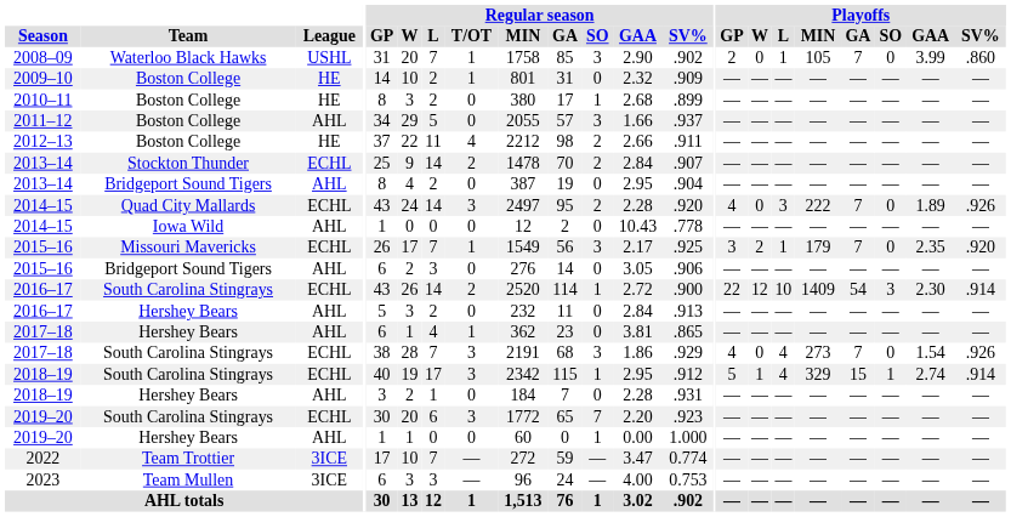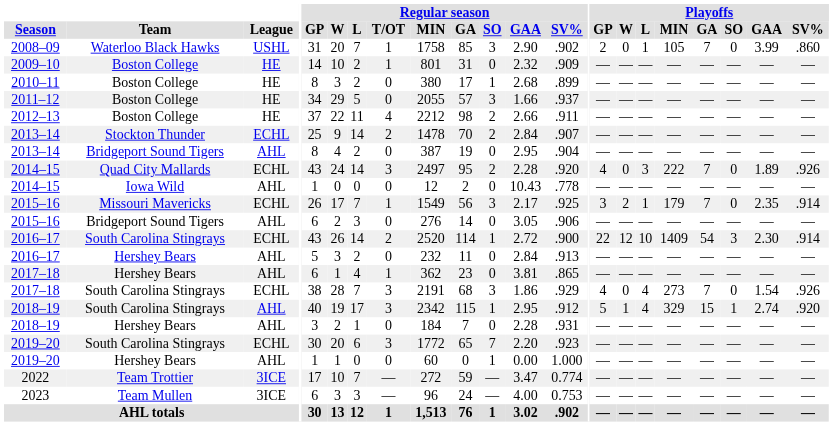2011–12 | League: AHL -> HE
2015–16 / Missouri Mavericks | Playoffs / SV%: .920 -> .914
2018–19 / South Carolina Stingrays | League: ECHL -> AHL
2018–19 / South Carolina Stingrays | Playoffs / SV%: .914 -> .920
